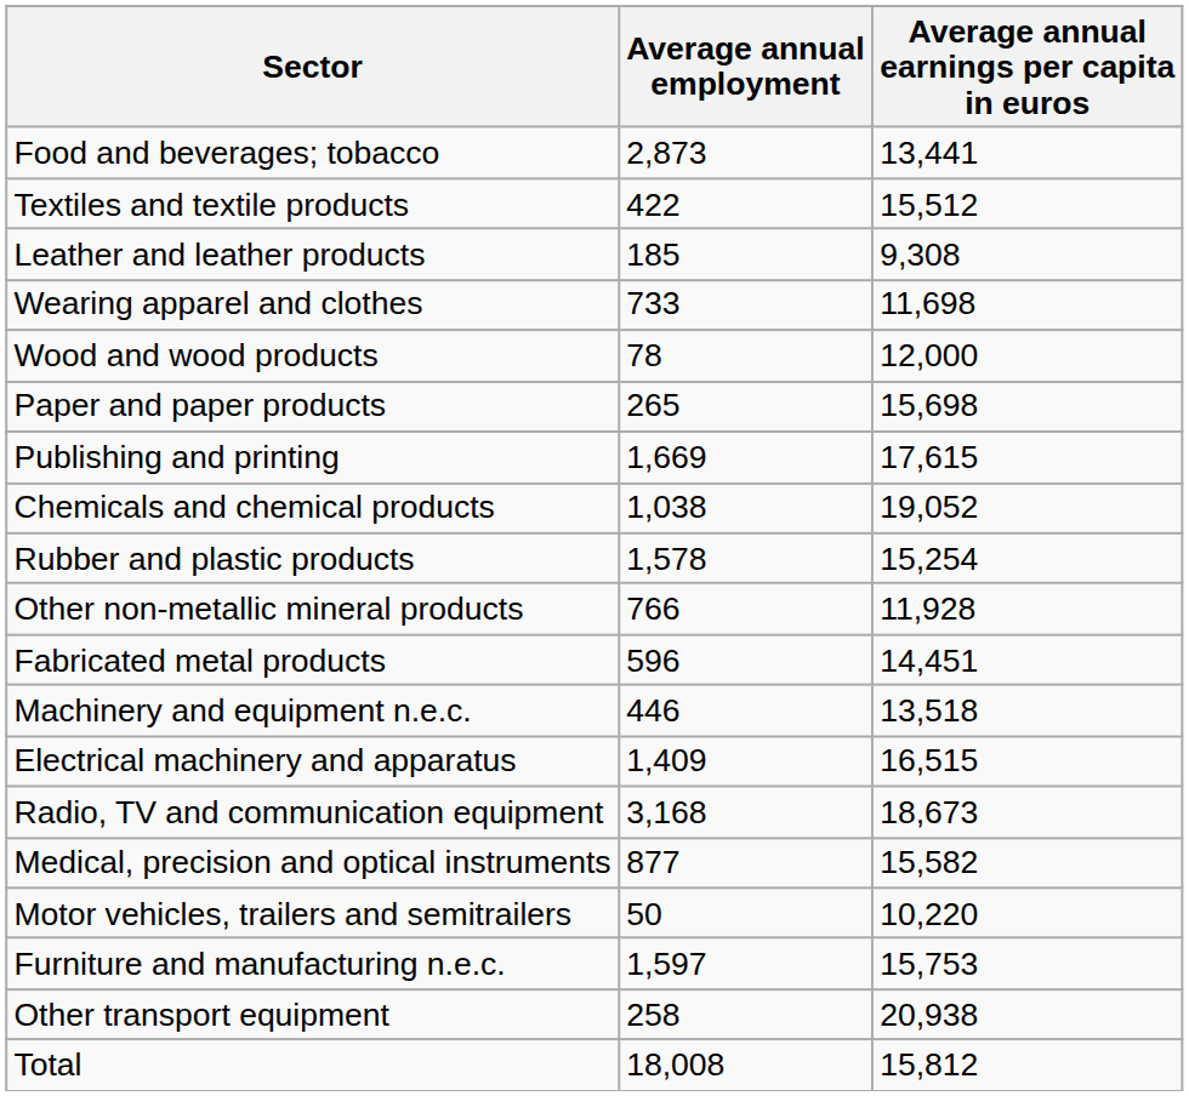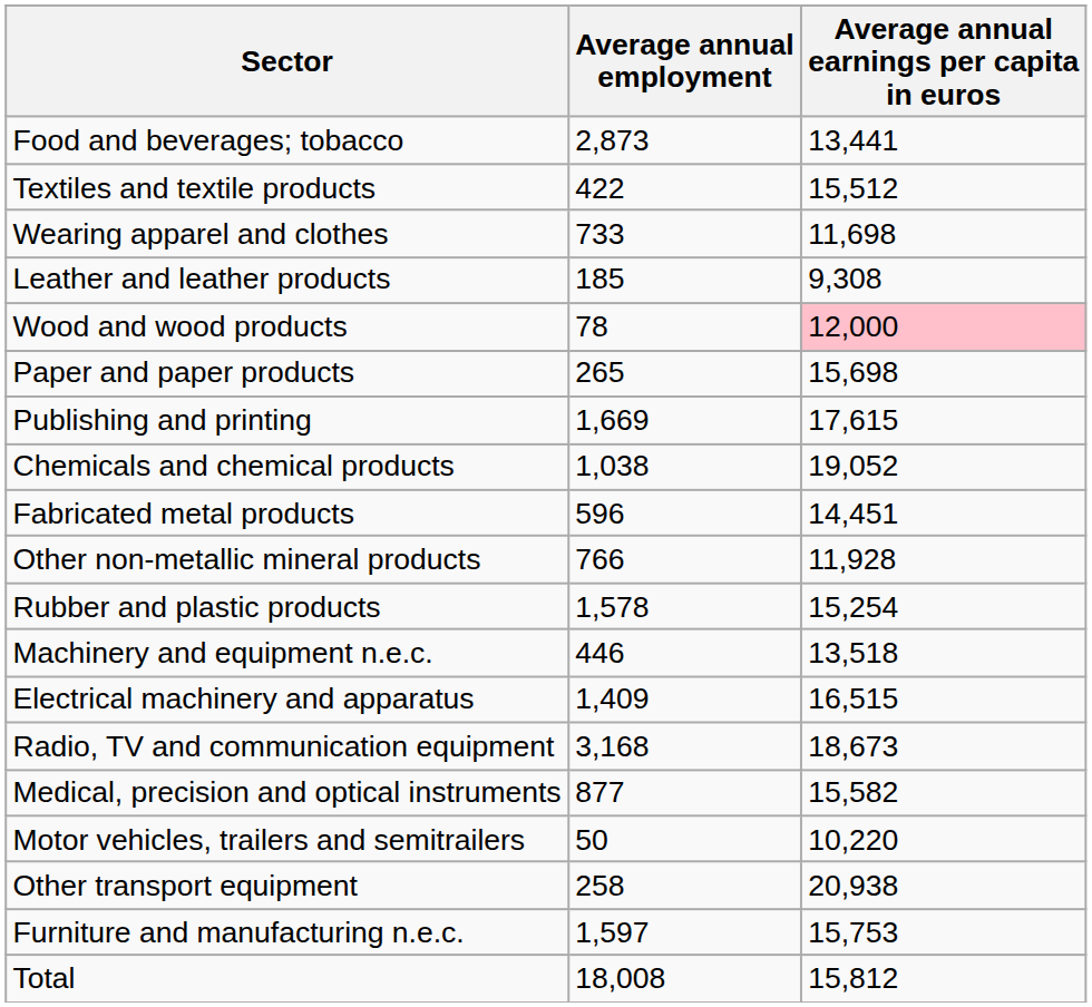rows swapped: Wearing apparel and clothes <-> Leather and leather products
Wood and wood products | Average annual earnings per capita in euros: no background -> pink background
rows swapped: Rubber and plastic products <-> Fabricated metal products
rows swapped: Other transport equipment <-> Furniture and manufacturing n.e.c.
